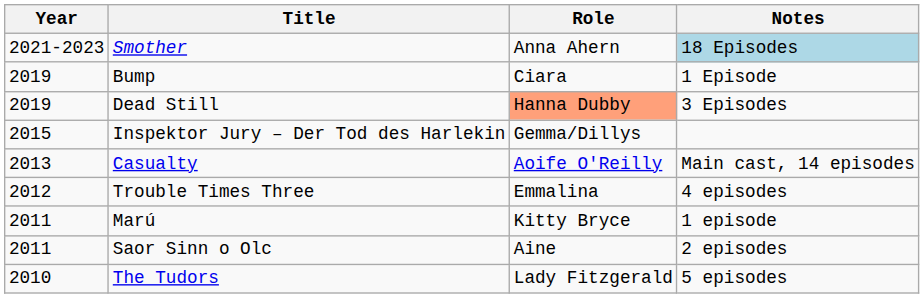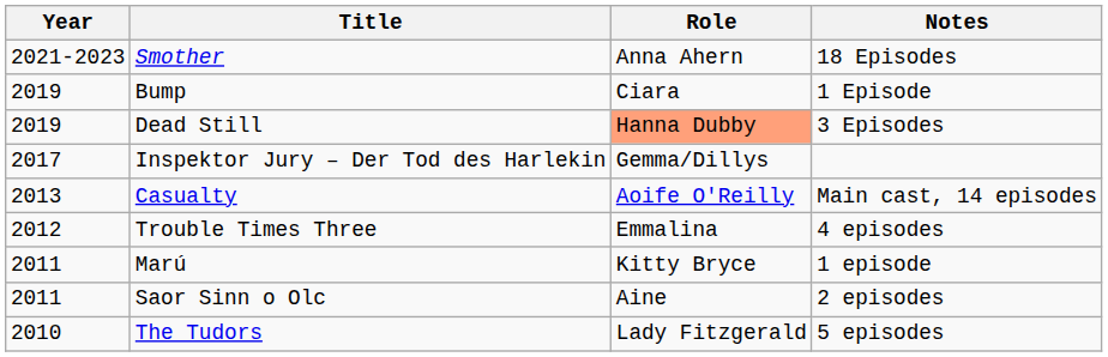Smother | Notes: lightblue background -> no background
Inspektor Jury – Der Tod des Harlekin | Year: 2015 -> 2017
